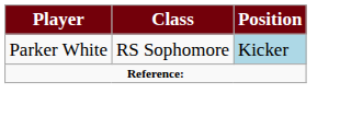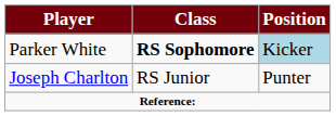Parker White | Class: normal -> bold
+ row: Joseph Charlton | RS Junior | Punter
